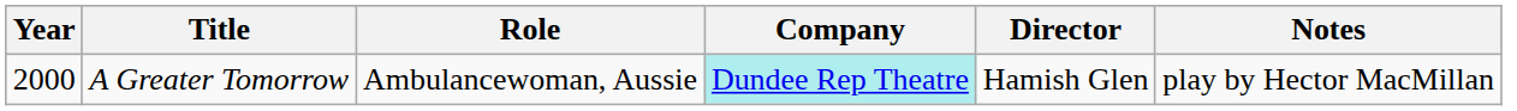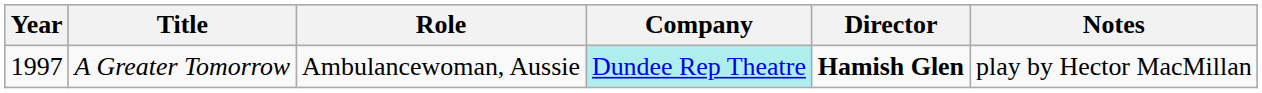A Greater Tomorrow | Year: 2000 -> 1997
A Greater Tomorrow | Director: normal -> bold
